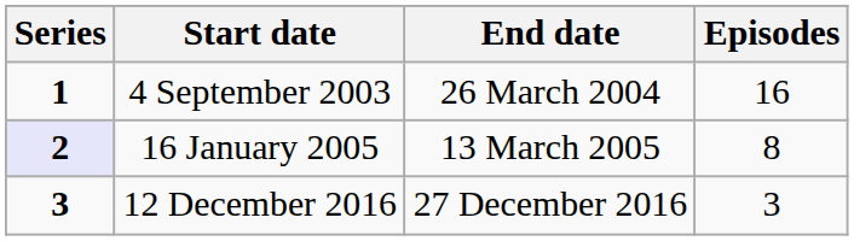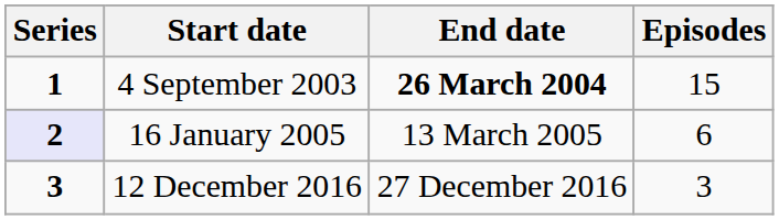4 September 2003 | End date: normal -> bold
4 September 2003 | Episodes: 16 -> 15
16 January 2005 | Episodes: 8 -> 6
